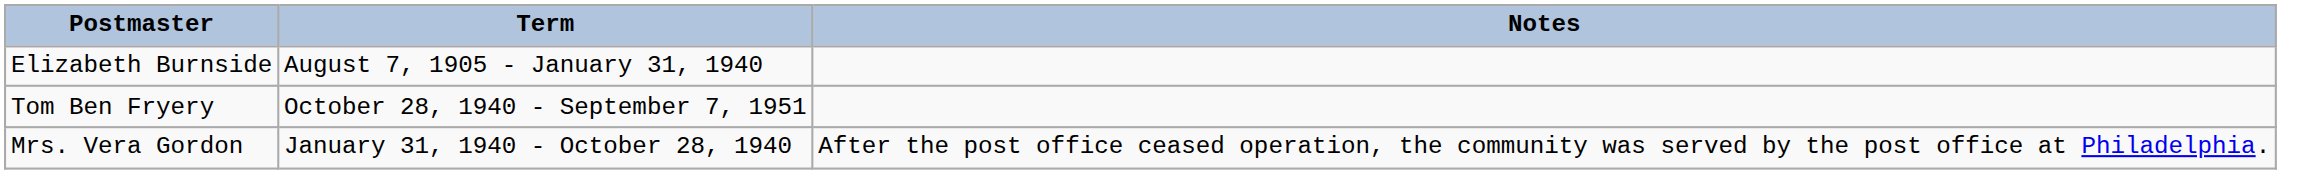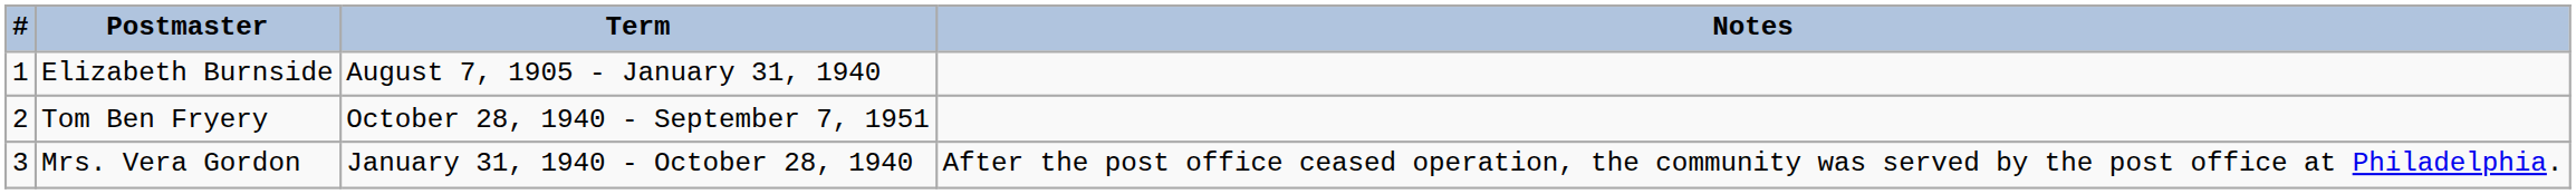+ column: # | 1 | 2 | 3
